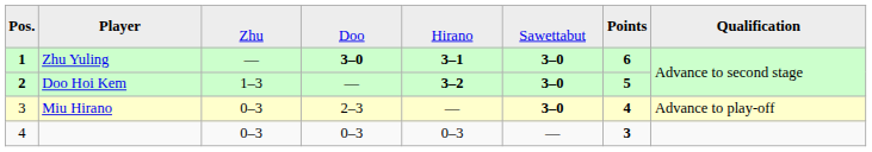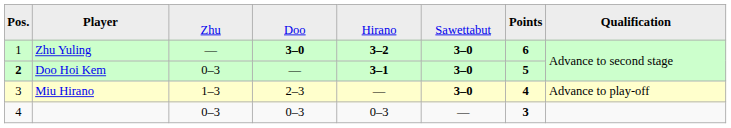Zhu Yuling | column 1: bold -> normal
Zhu Yuling | column 5: 3–1 -> 3–2
Doo Hoi Kem | column 3: 1–3 -> 0–3
Doo Hoi Kem | column 5: 3–2 -> 3–1
Miu Hirano | column 3: 0–3 -> 1–3
